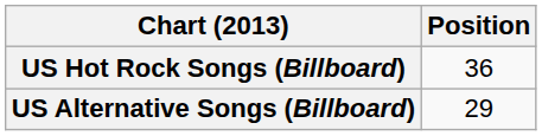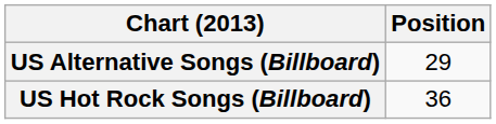rows swapped: US Hot Rock Songs (Billboard) <-> US Alternative Songs (Billboard)
